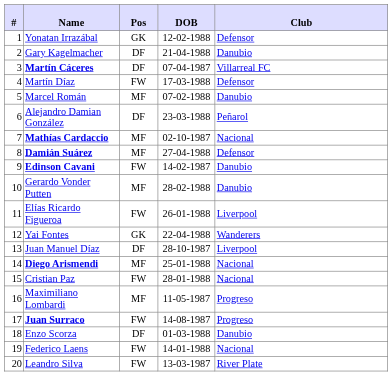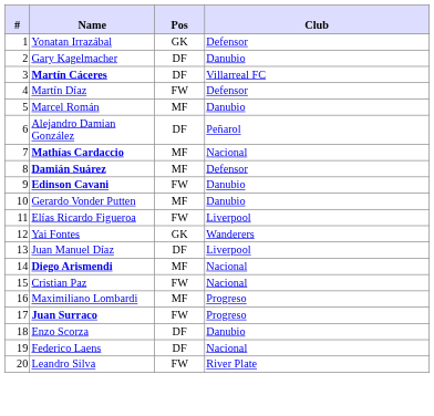- column: DOB | 12-02-1988 | 21-04-1988 | 07-04-1987 | 17-03-1988 | 07-02-1988 | 23-03-1988 | 02-10-1987 | 27-04-1988 | 14-02-1987 | 28-02-1988 | 26-01-1988 | 22-04-1988 | 28-10-1987 | 25-01-1988 | 28-01-1988 | 11-05-1987 | 14-08-1987 | 01-03-1988 | 14-01-1988 | 13-03-1987
Federico Laens | Pos: FW -> DF
